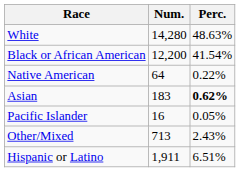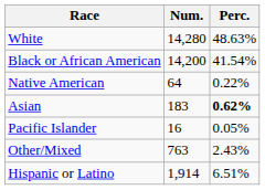Black or African American | Num.: 12,200 -> 14,200
Other/Mixed | Num.: 713 -> 763
Hispanic or Latino | Num.: 1,911 -> 1,914
